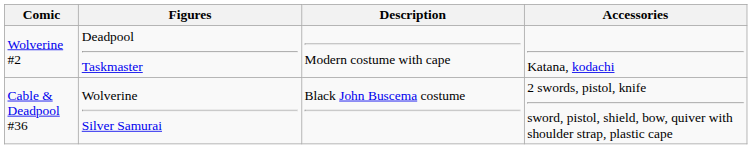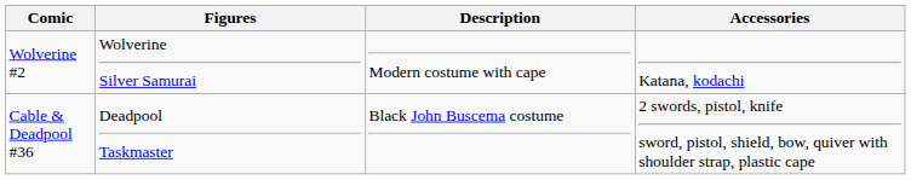Wolverine #2 | Figures: Deadpool Taskmaster -> Wolverine Silver Samurai
Cable & Deadpool #36 | Figures: Wolverine Silver Samurai -> Deadpool Taskmaster
